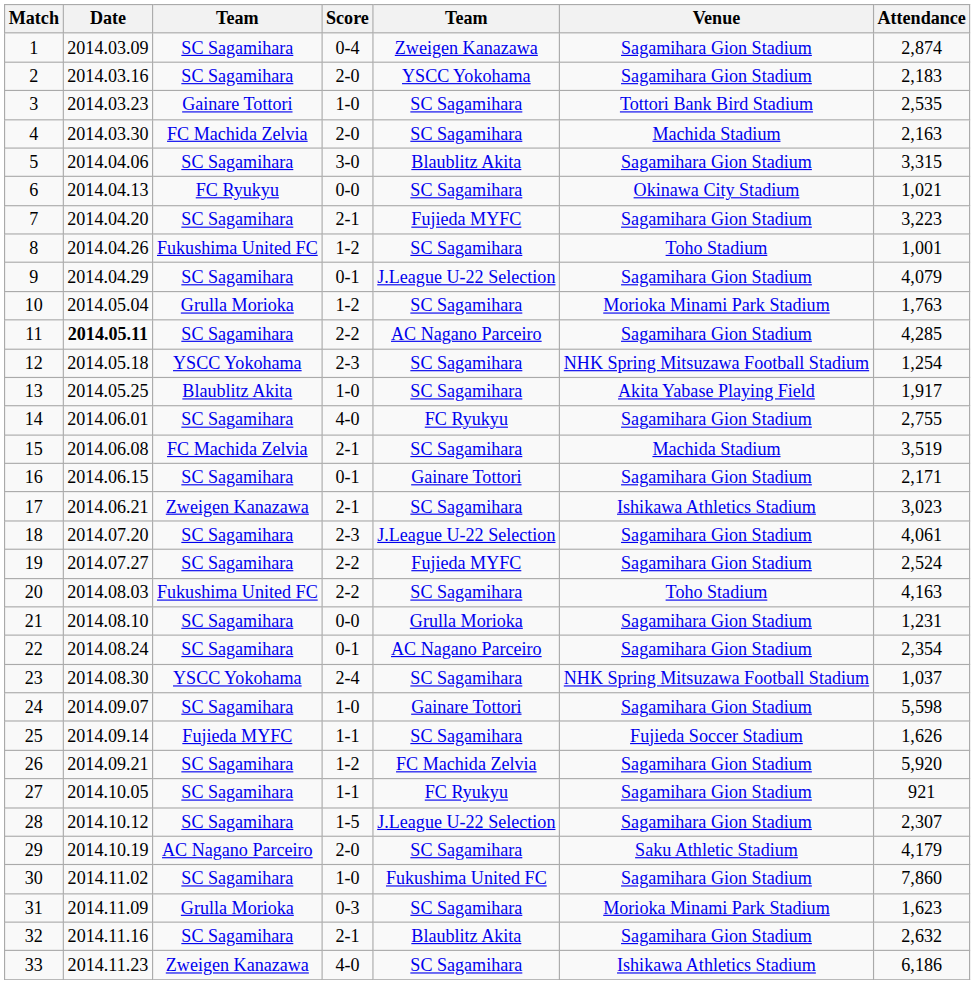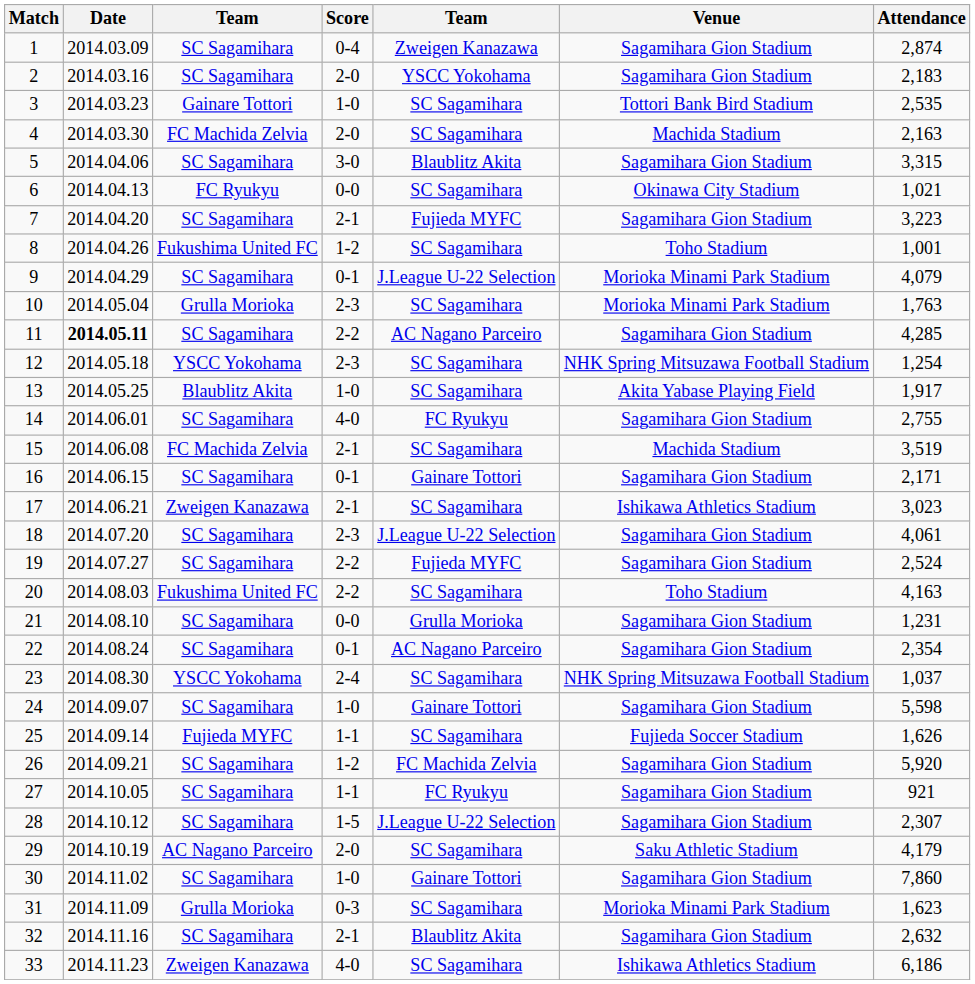9 | Venue: Sagamihara Gion Stadium -> Morioka Minami Park Stadium
10 | Score: 1-2 -> 2-3
30 | column 5: Fukushima United FC -> Gainare Tottori
